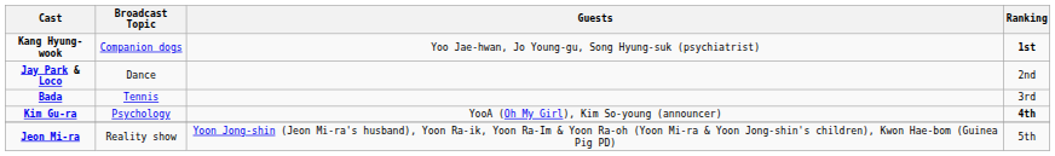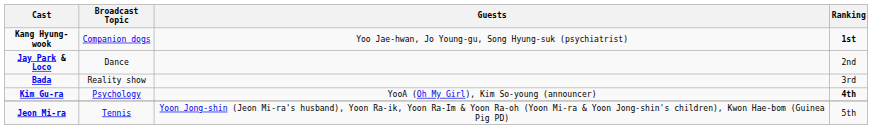Bada | Broadcast Topic: Tennis -> Reality show
Jeon Mi-ra | Broadcast Topic: Reality show -> Tennis
